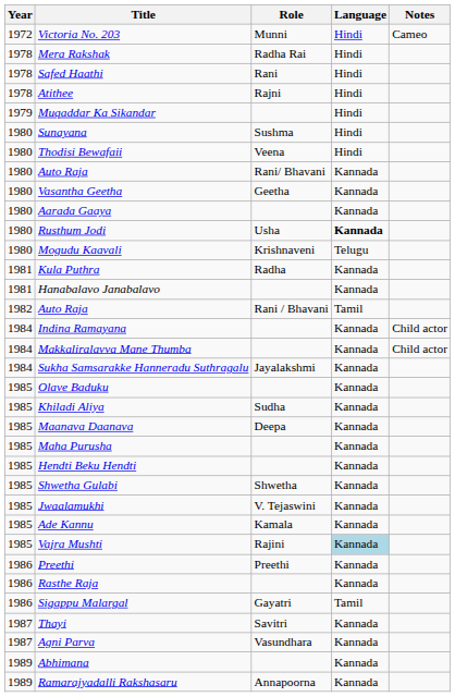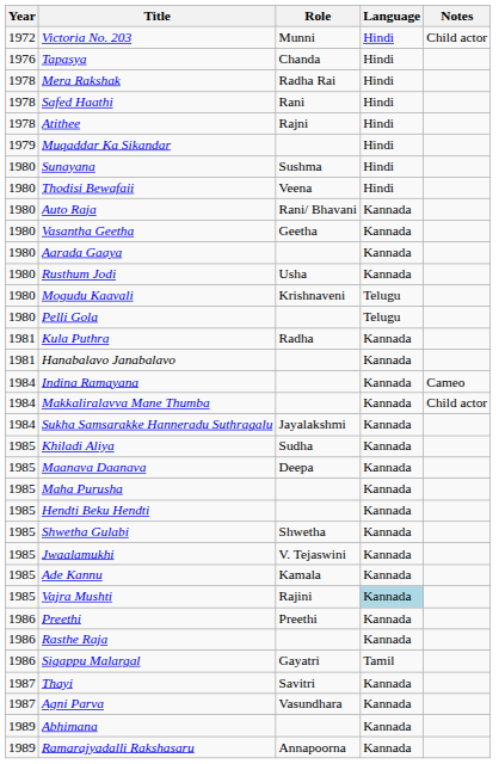Victoria No. 203 | Notes: Cameo -> Child actor
+ row: 1976 | Tapasya | Chanda | Hindi
Rusthum Jodi | Language: bold -> normal
+ row: 1980 | Pelli Gola | Telugu
- row: 1982 | Auto Raja | Rani / Bhavani | Tamil
Indina Ramayana | Notes: Child actor -> Cameo
- row: 1985 | Olave Baduku | Kannada
